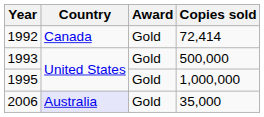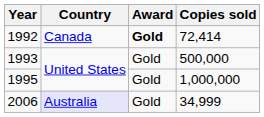1992 | Award: normal -> bold
2006 | Copies sold: 35,000 -> 34,999
